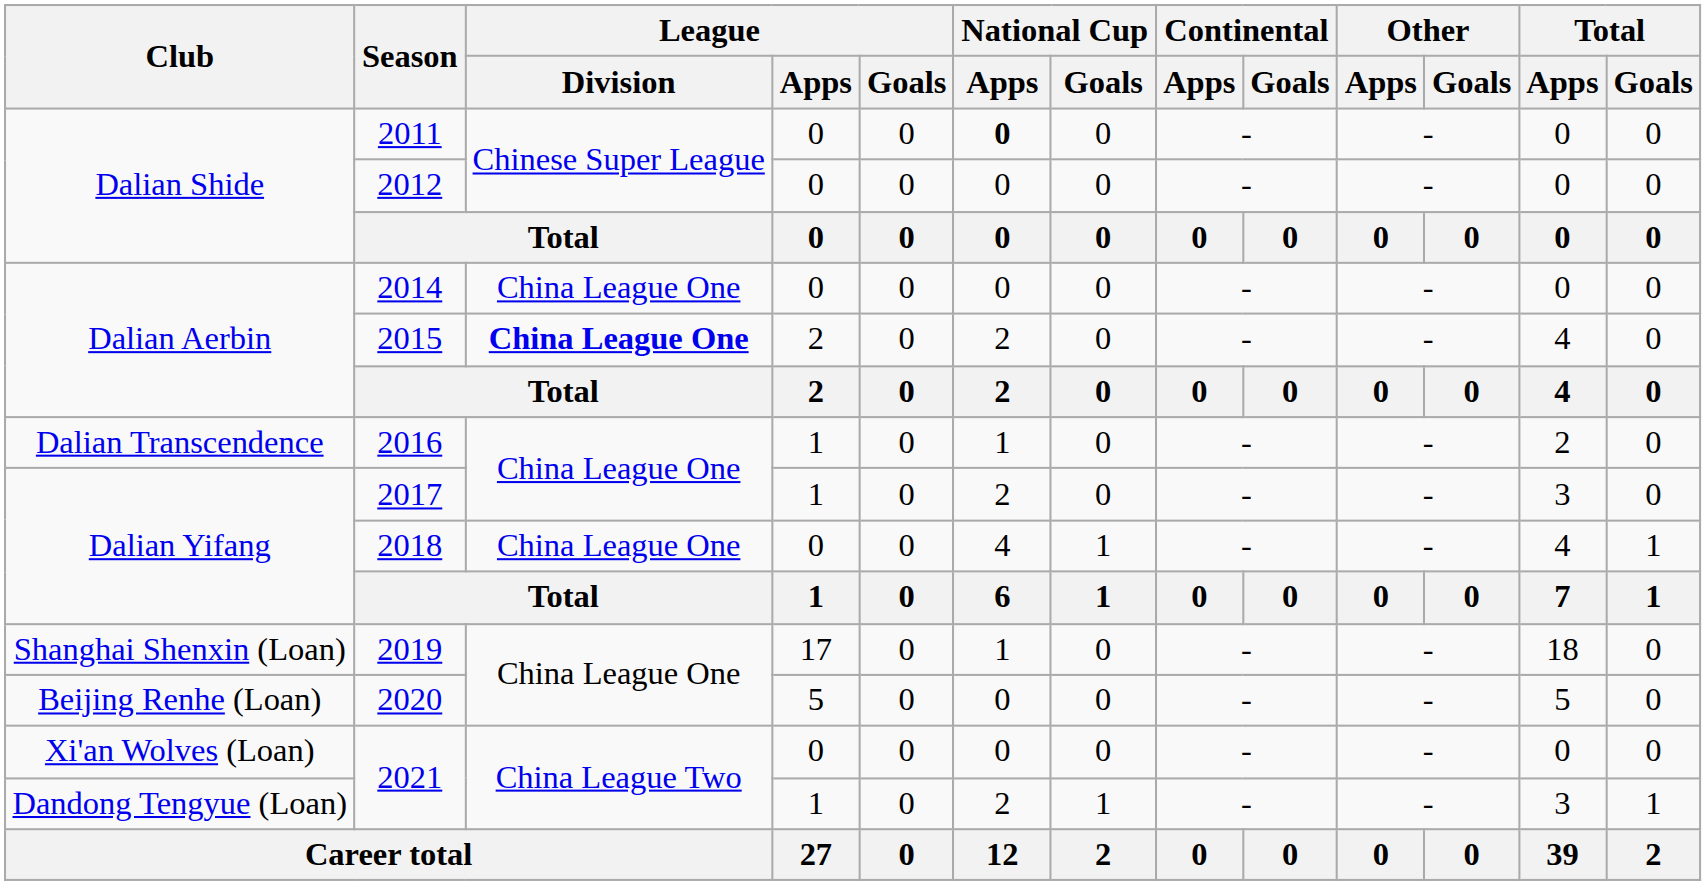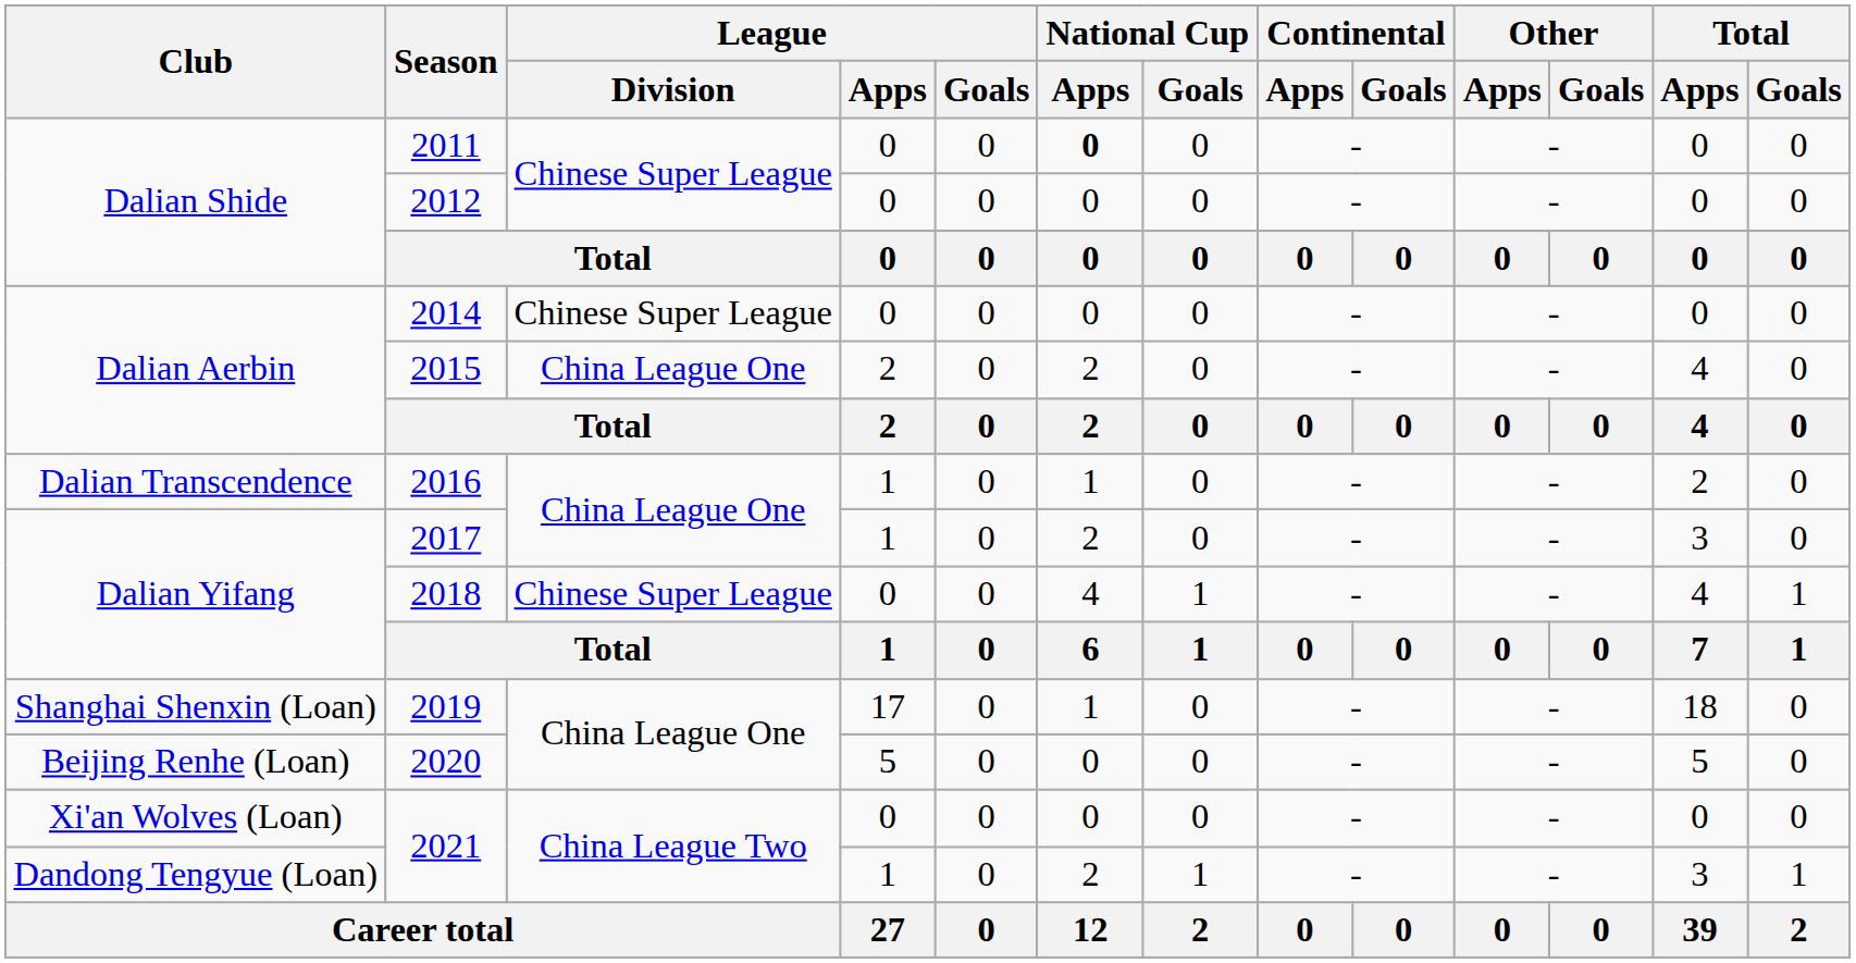2014 | League / Division: China League One -> Chinese Super League
2015 | League / Division: bold -> normal
2018 | League / Division: China League One -> Chinese Super League
